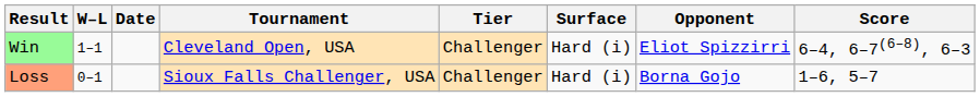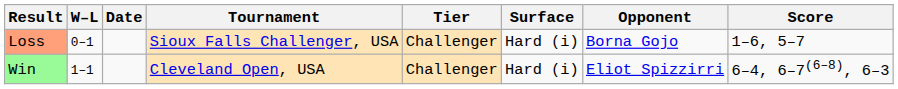rows swapped: Loss <-> Win
